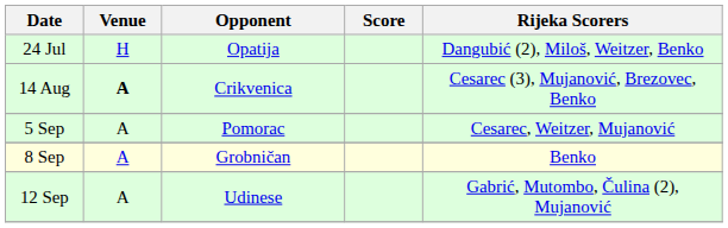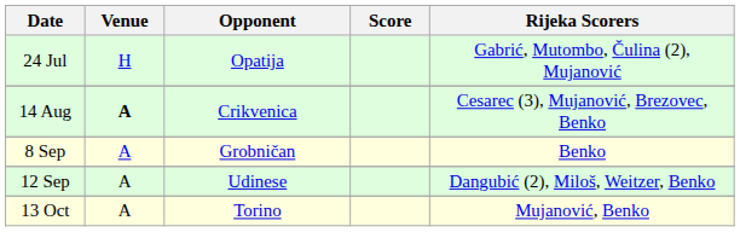24 Jul | Rijeka Scorers: Dangubić (2), Miloš, Weitzer, Benko -> Gabrić, Mutombo, Čulina (2), Mujanović
- row: 5 Sep | A | Pomorac | Cesarec, Weitzer, Mujanović
12 Sep | Rijeka Scorers: Gabrić, Mutombo, Čulina (2), Mujanović -> Dangubić (2), Miloš, Weitzer, Benko
+ row: 13 Oct | A | Torino | Mujanović, Benko
